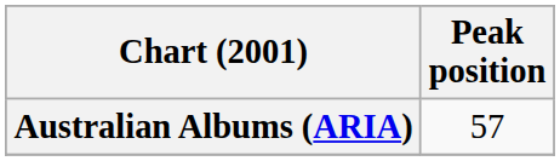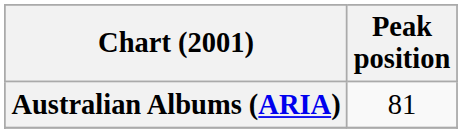Australian Albums (ARIA) | Peak position: 57 -> 81
